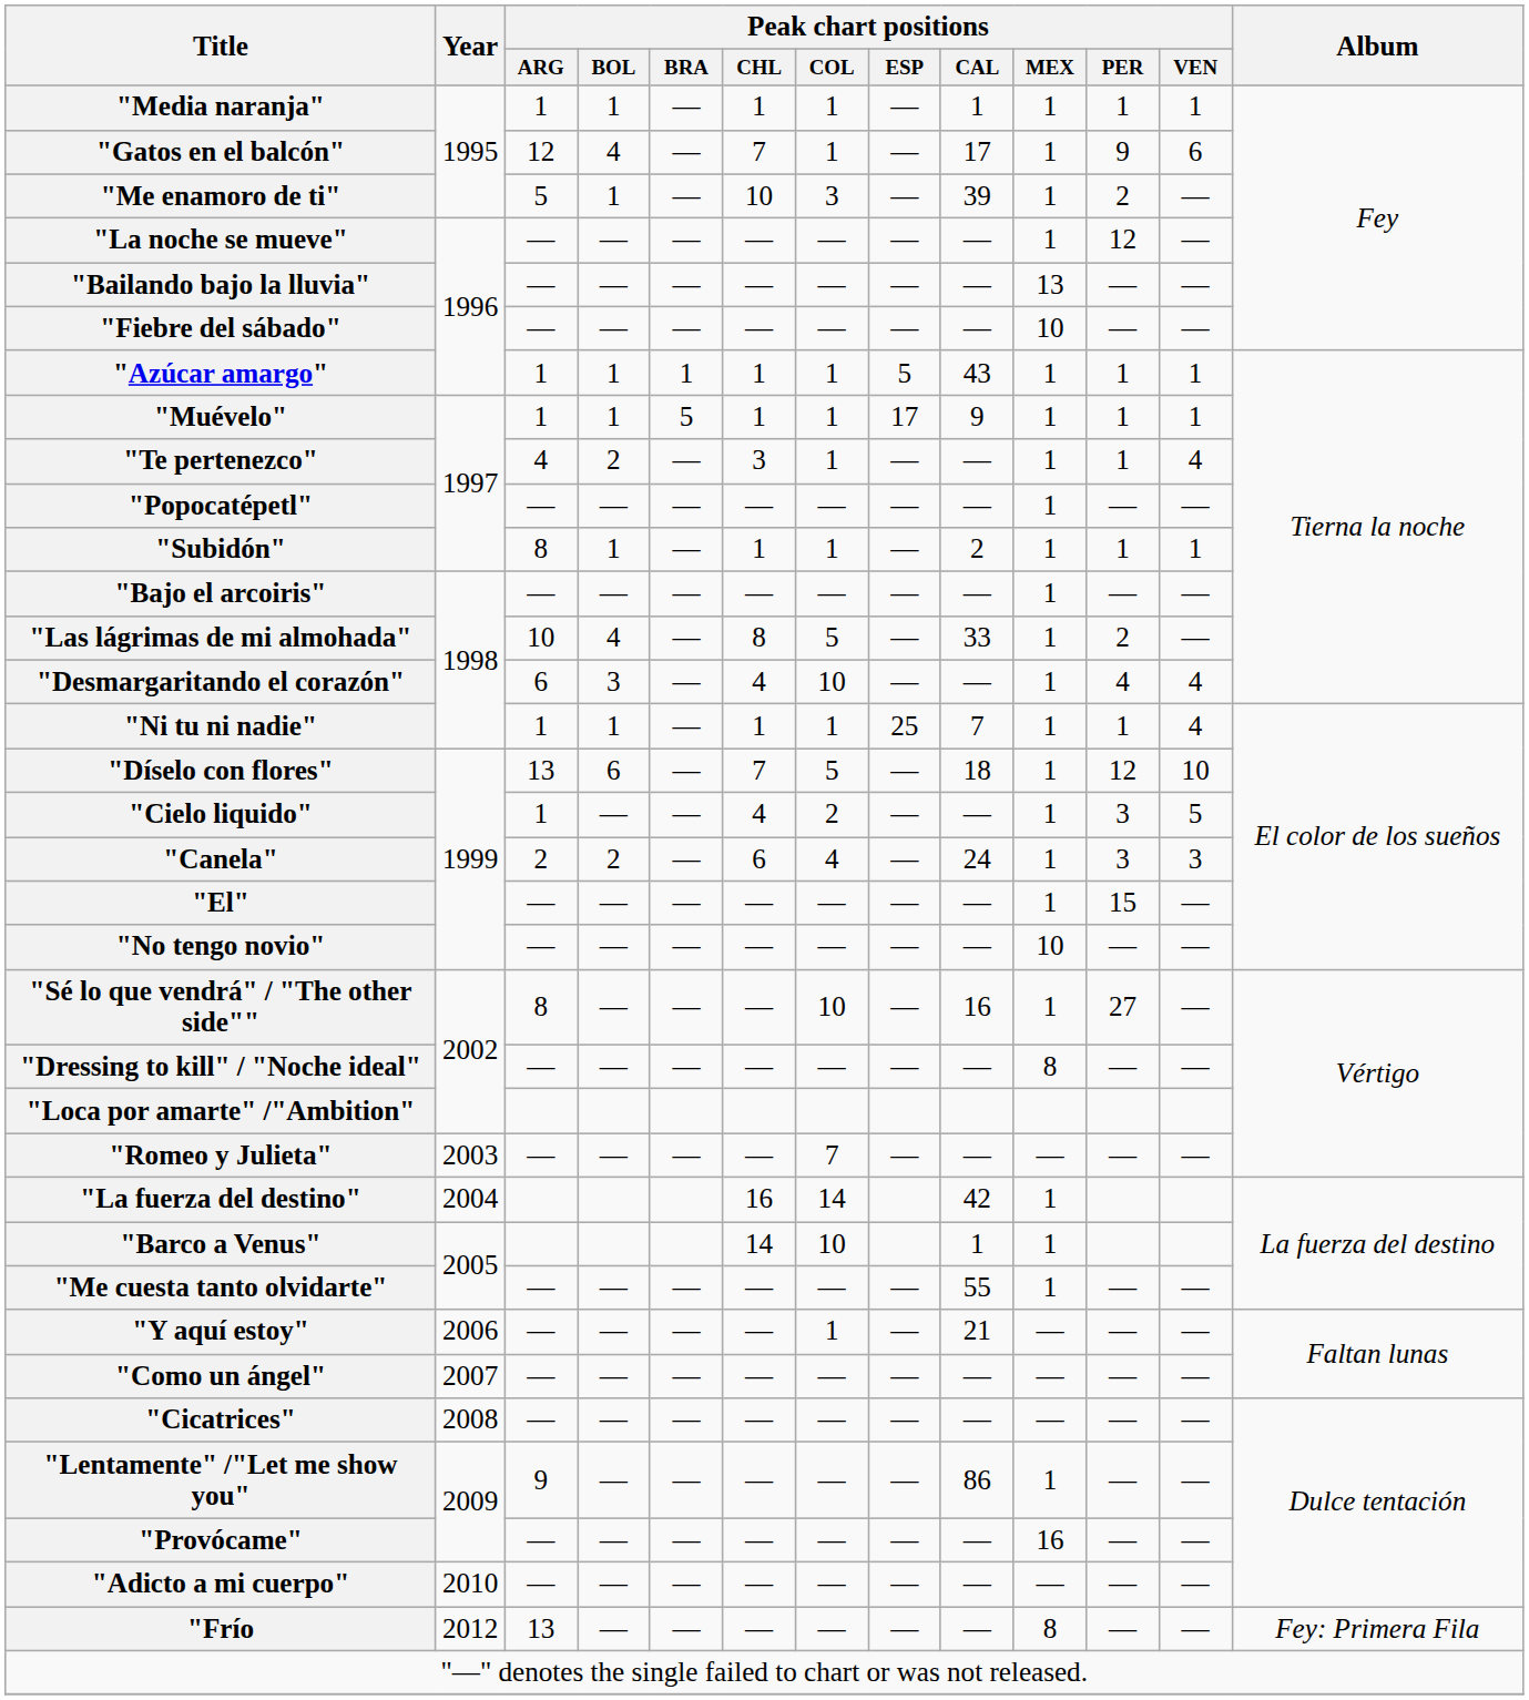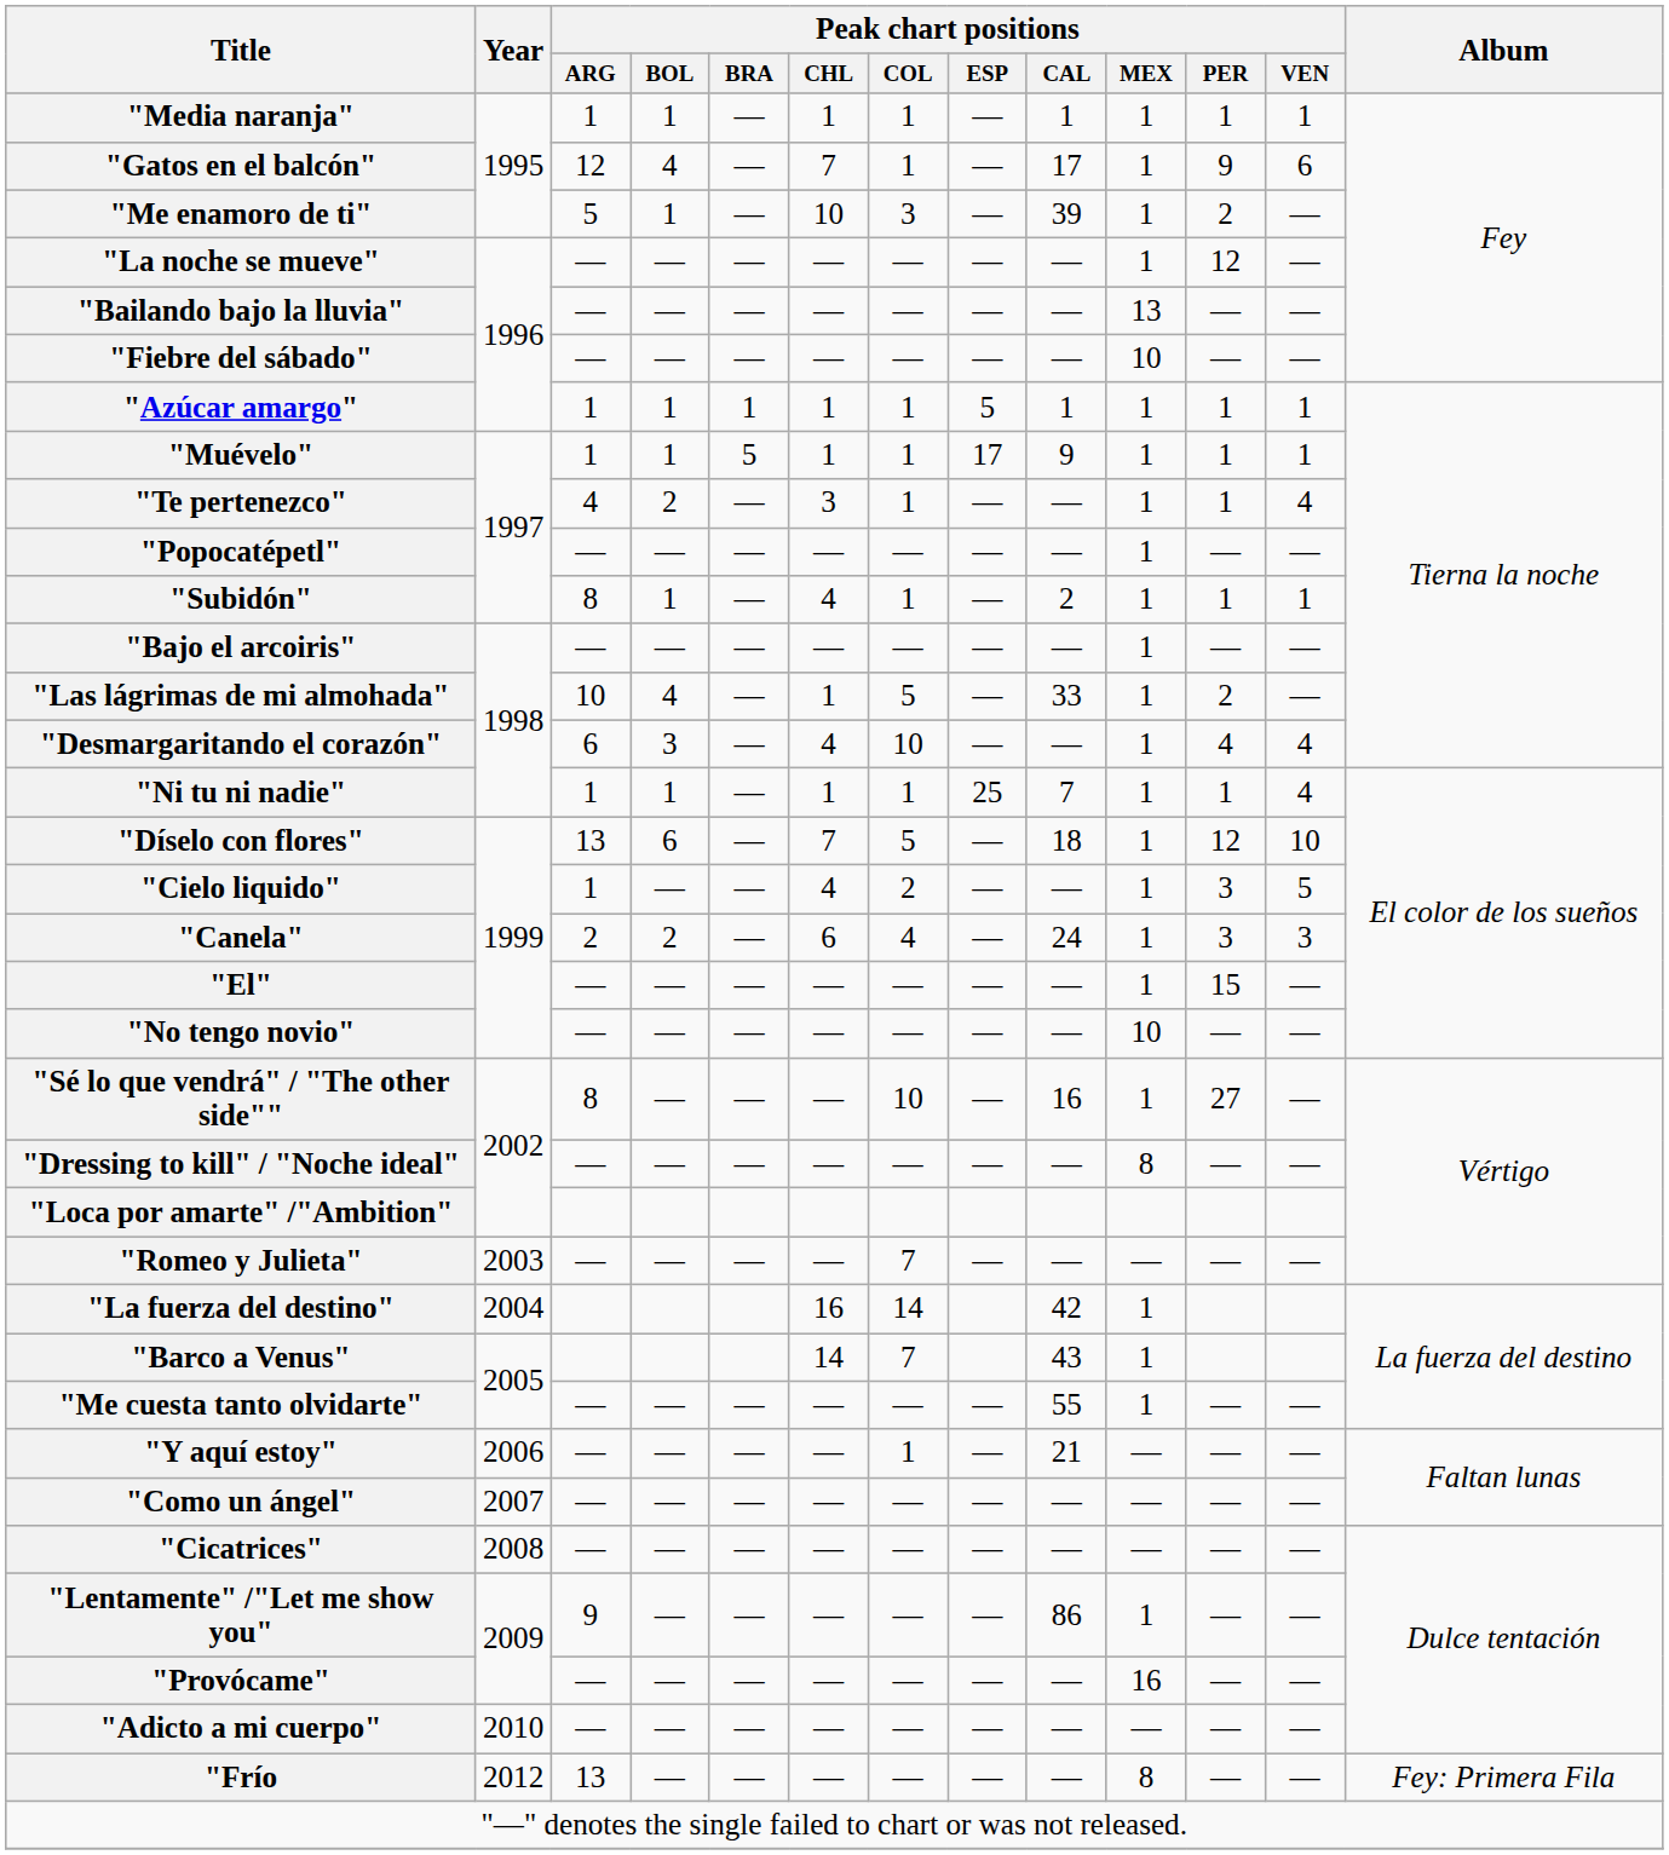"Azúcar amargo" | Peak chart positions / CAL: 43 -> 1
"Subidón" | Peak chart positions / CHL: 1 -> 4
"Las lágrimas de mi almohada" | Peak chart positions / CHL: 8 -> 1
"Barco a Venus" | Peak chart positions / COL: 10 -> 7
"Barco a Venus" | Peak chart positions / CAL: 1 -> 43
